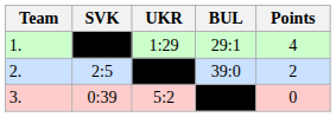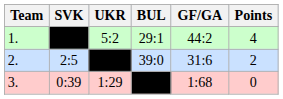+ column: GF/GA | 44:2 | 31:6 | 1:68
1. | UKR: 1:29 -> 5:2
3. | UKR: 5:2 -> 1:29
